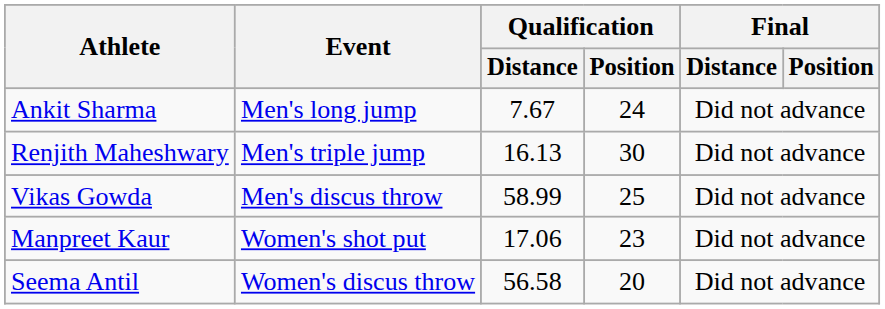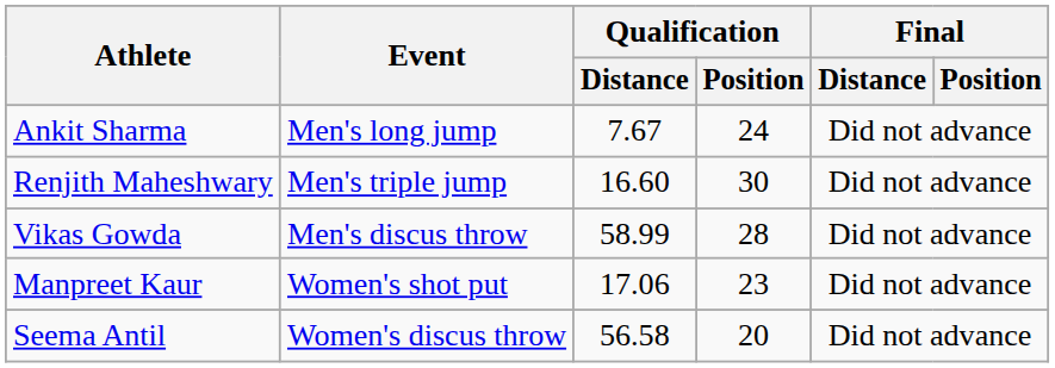Renjith Maheshwary | Qualification / Distance: 16.13 -> 16.60
Vikas Gowda | Qualification / Position: 25 -> 28
